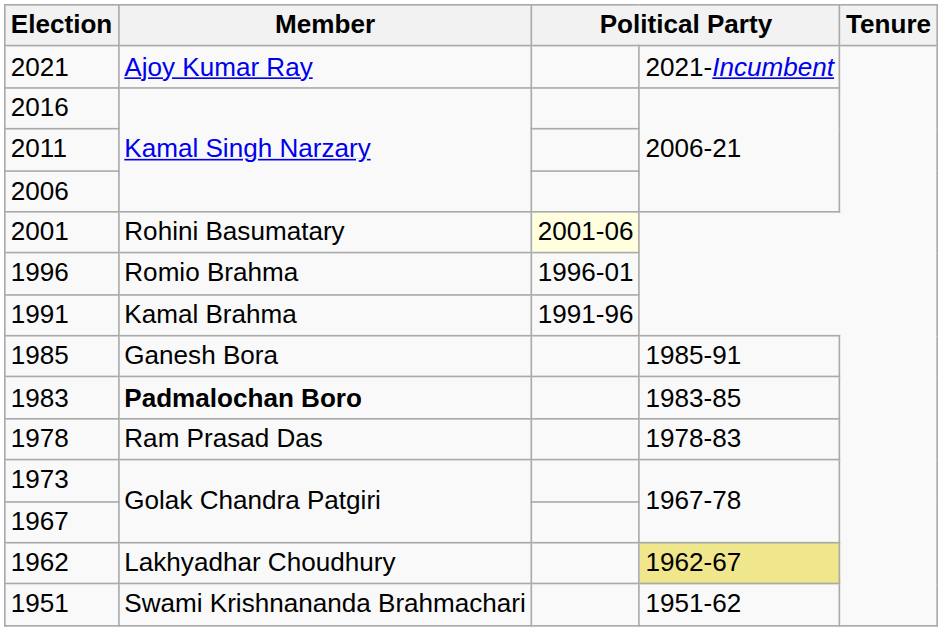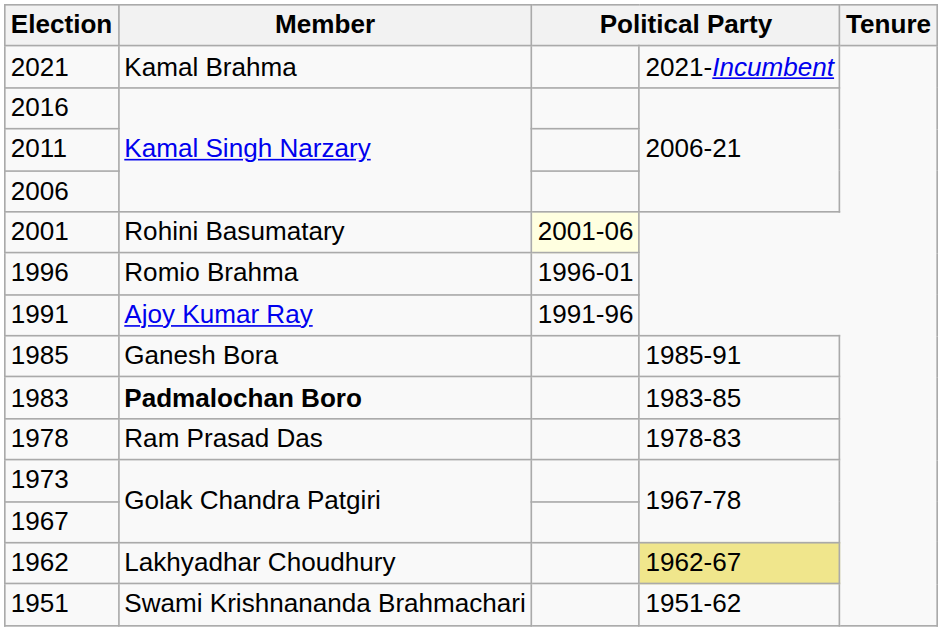2021 | Member: Ajoy Kumar Ray -> Kamal Brahma
1991 | Member: Kamal Brahma -> Ajoy Kumar Ray
